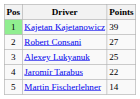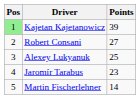Jaromír Tarabus | Points: 22 -> 23
